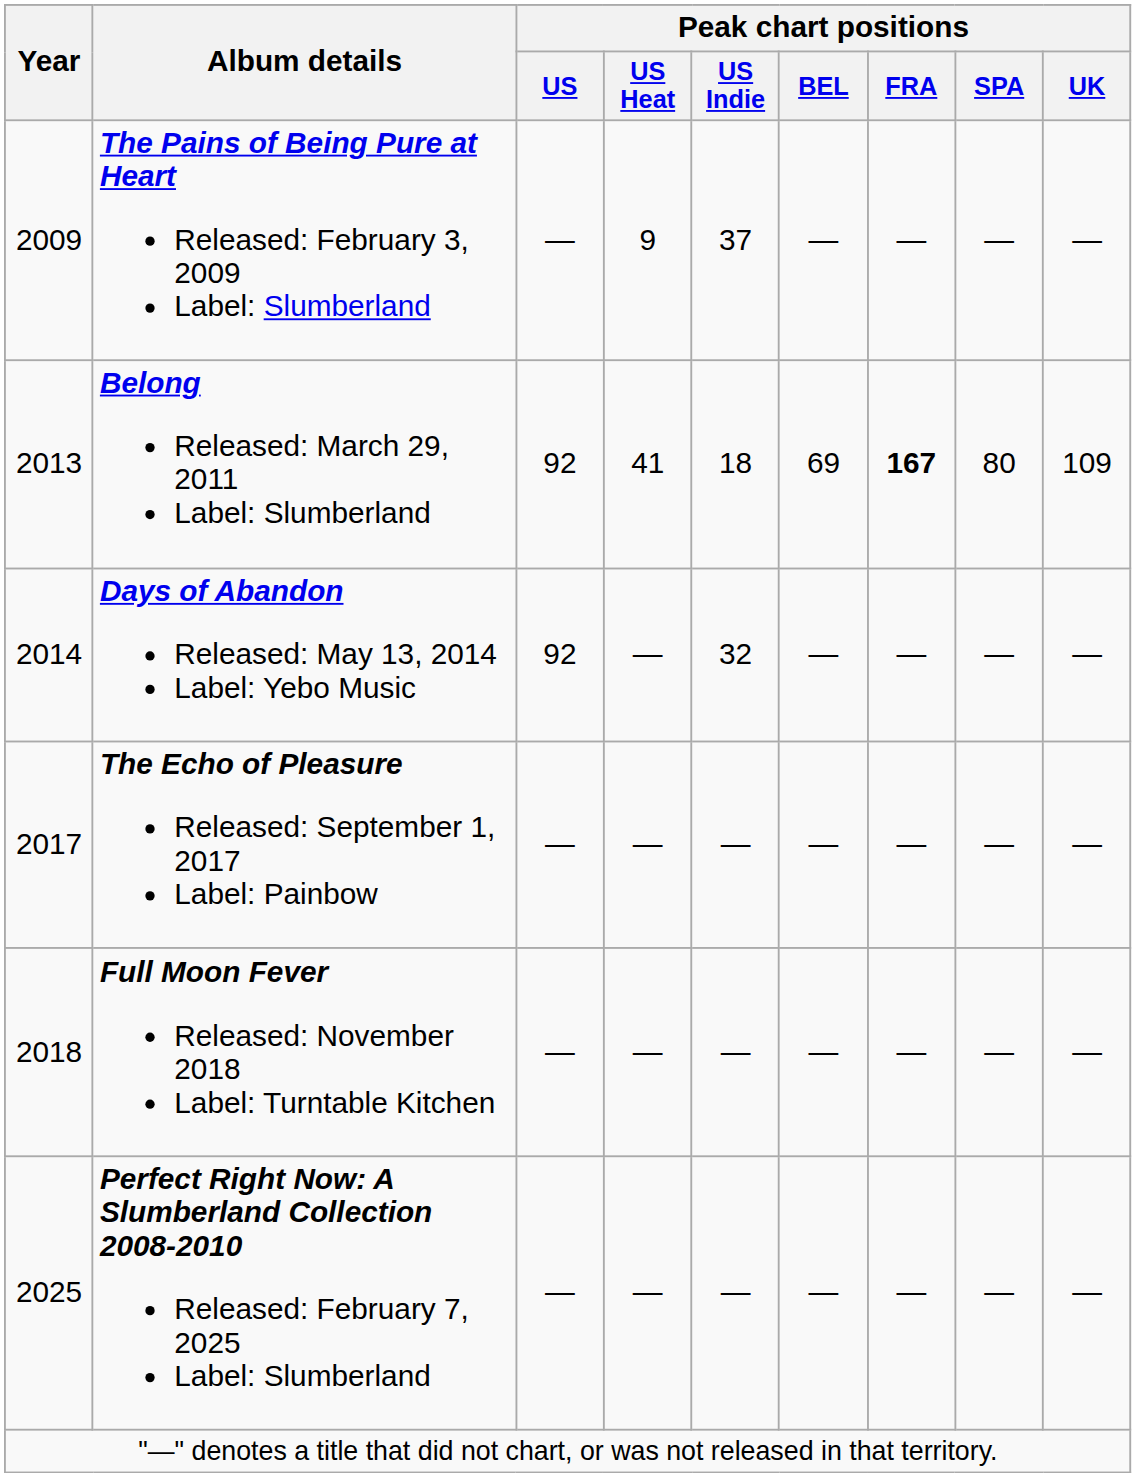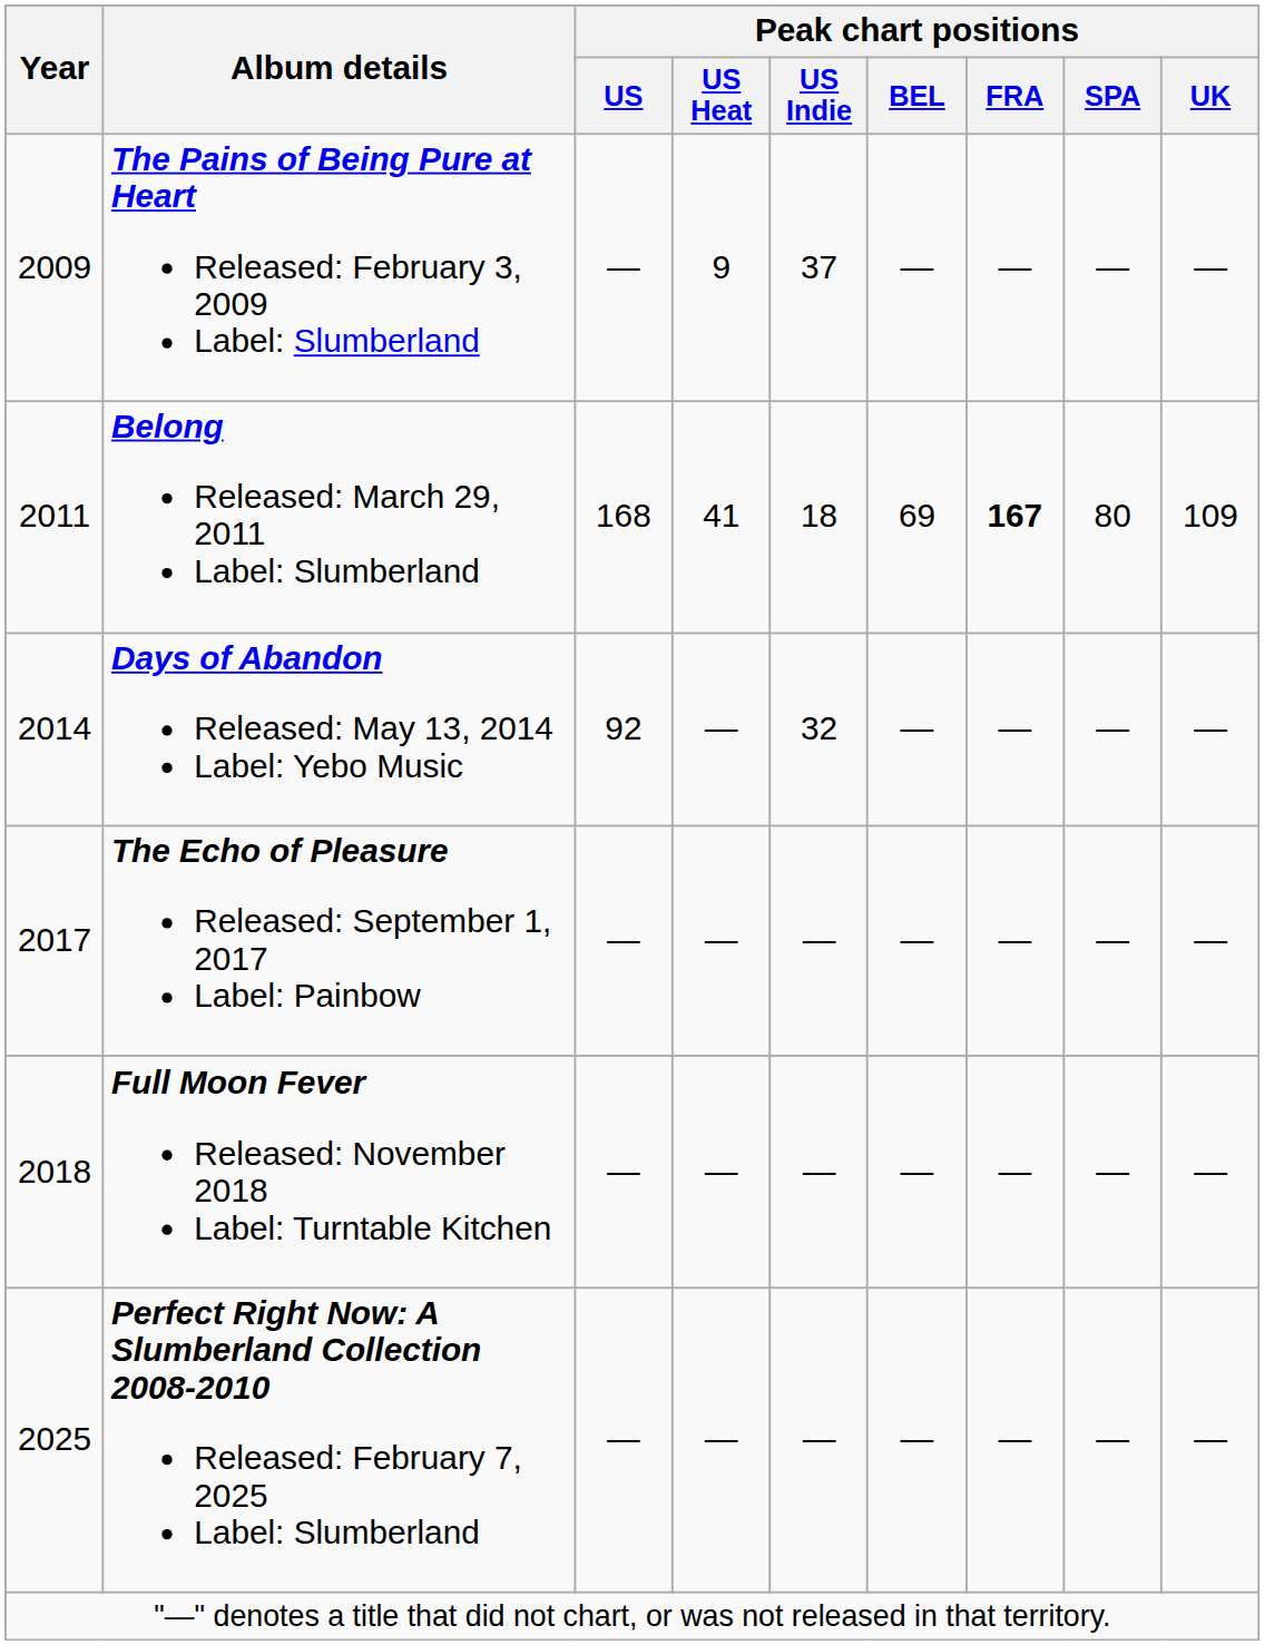Belong Released: March 29, 2011 Label: Slumberland | Year: 2013 -> 2011
Belong Released: March 29, 2011 Label: Slumberland | Peak chart positions / US: 92 -> 168
